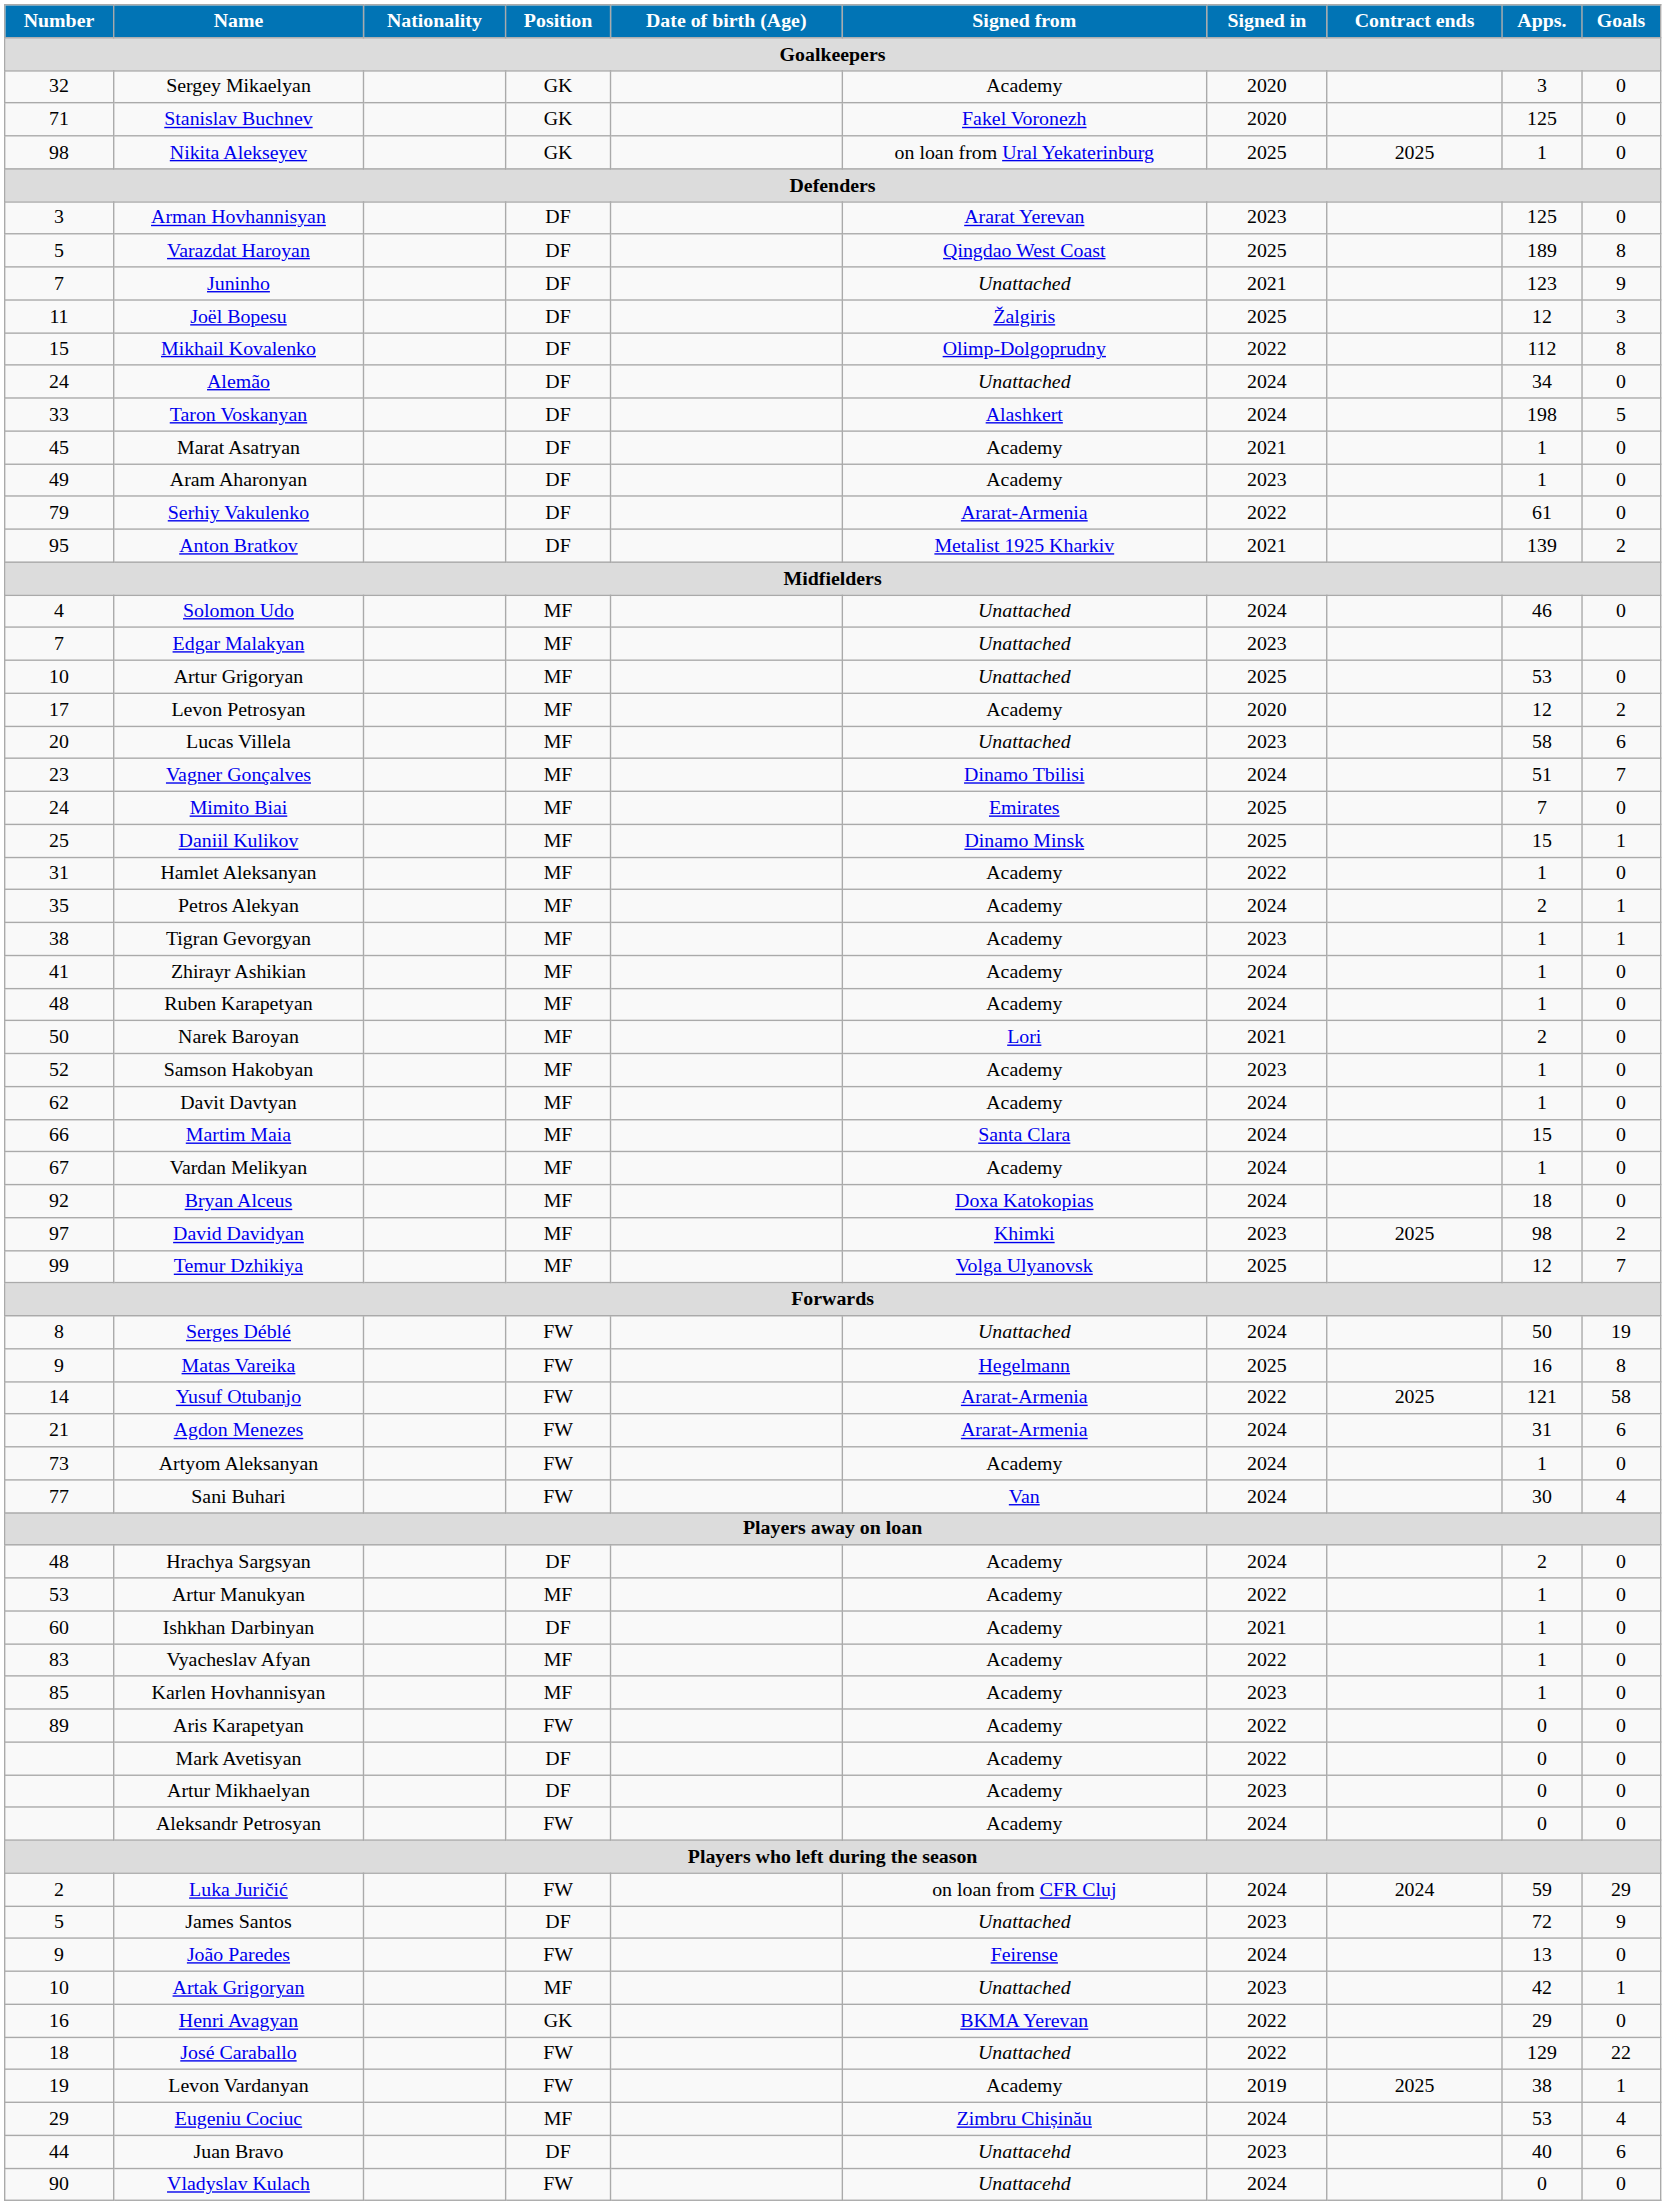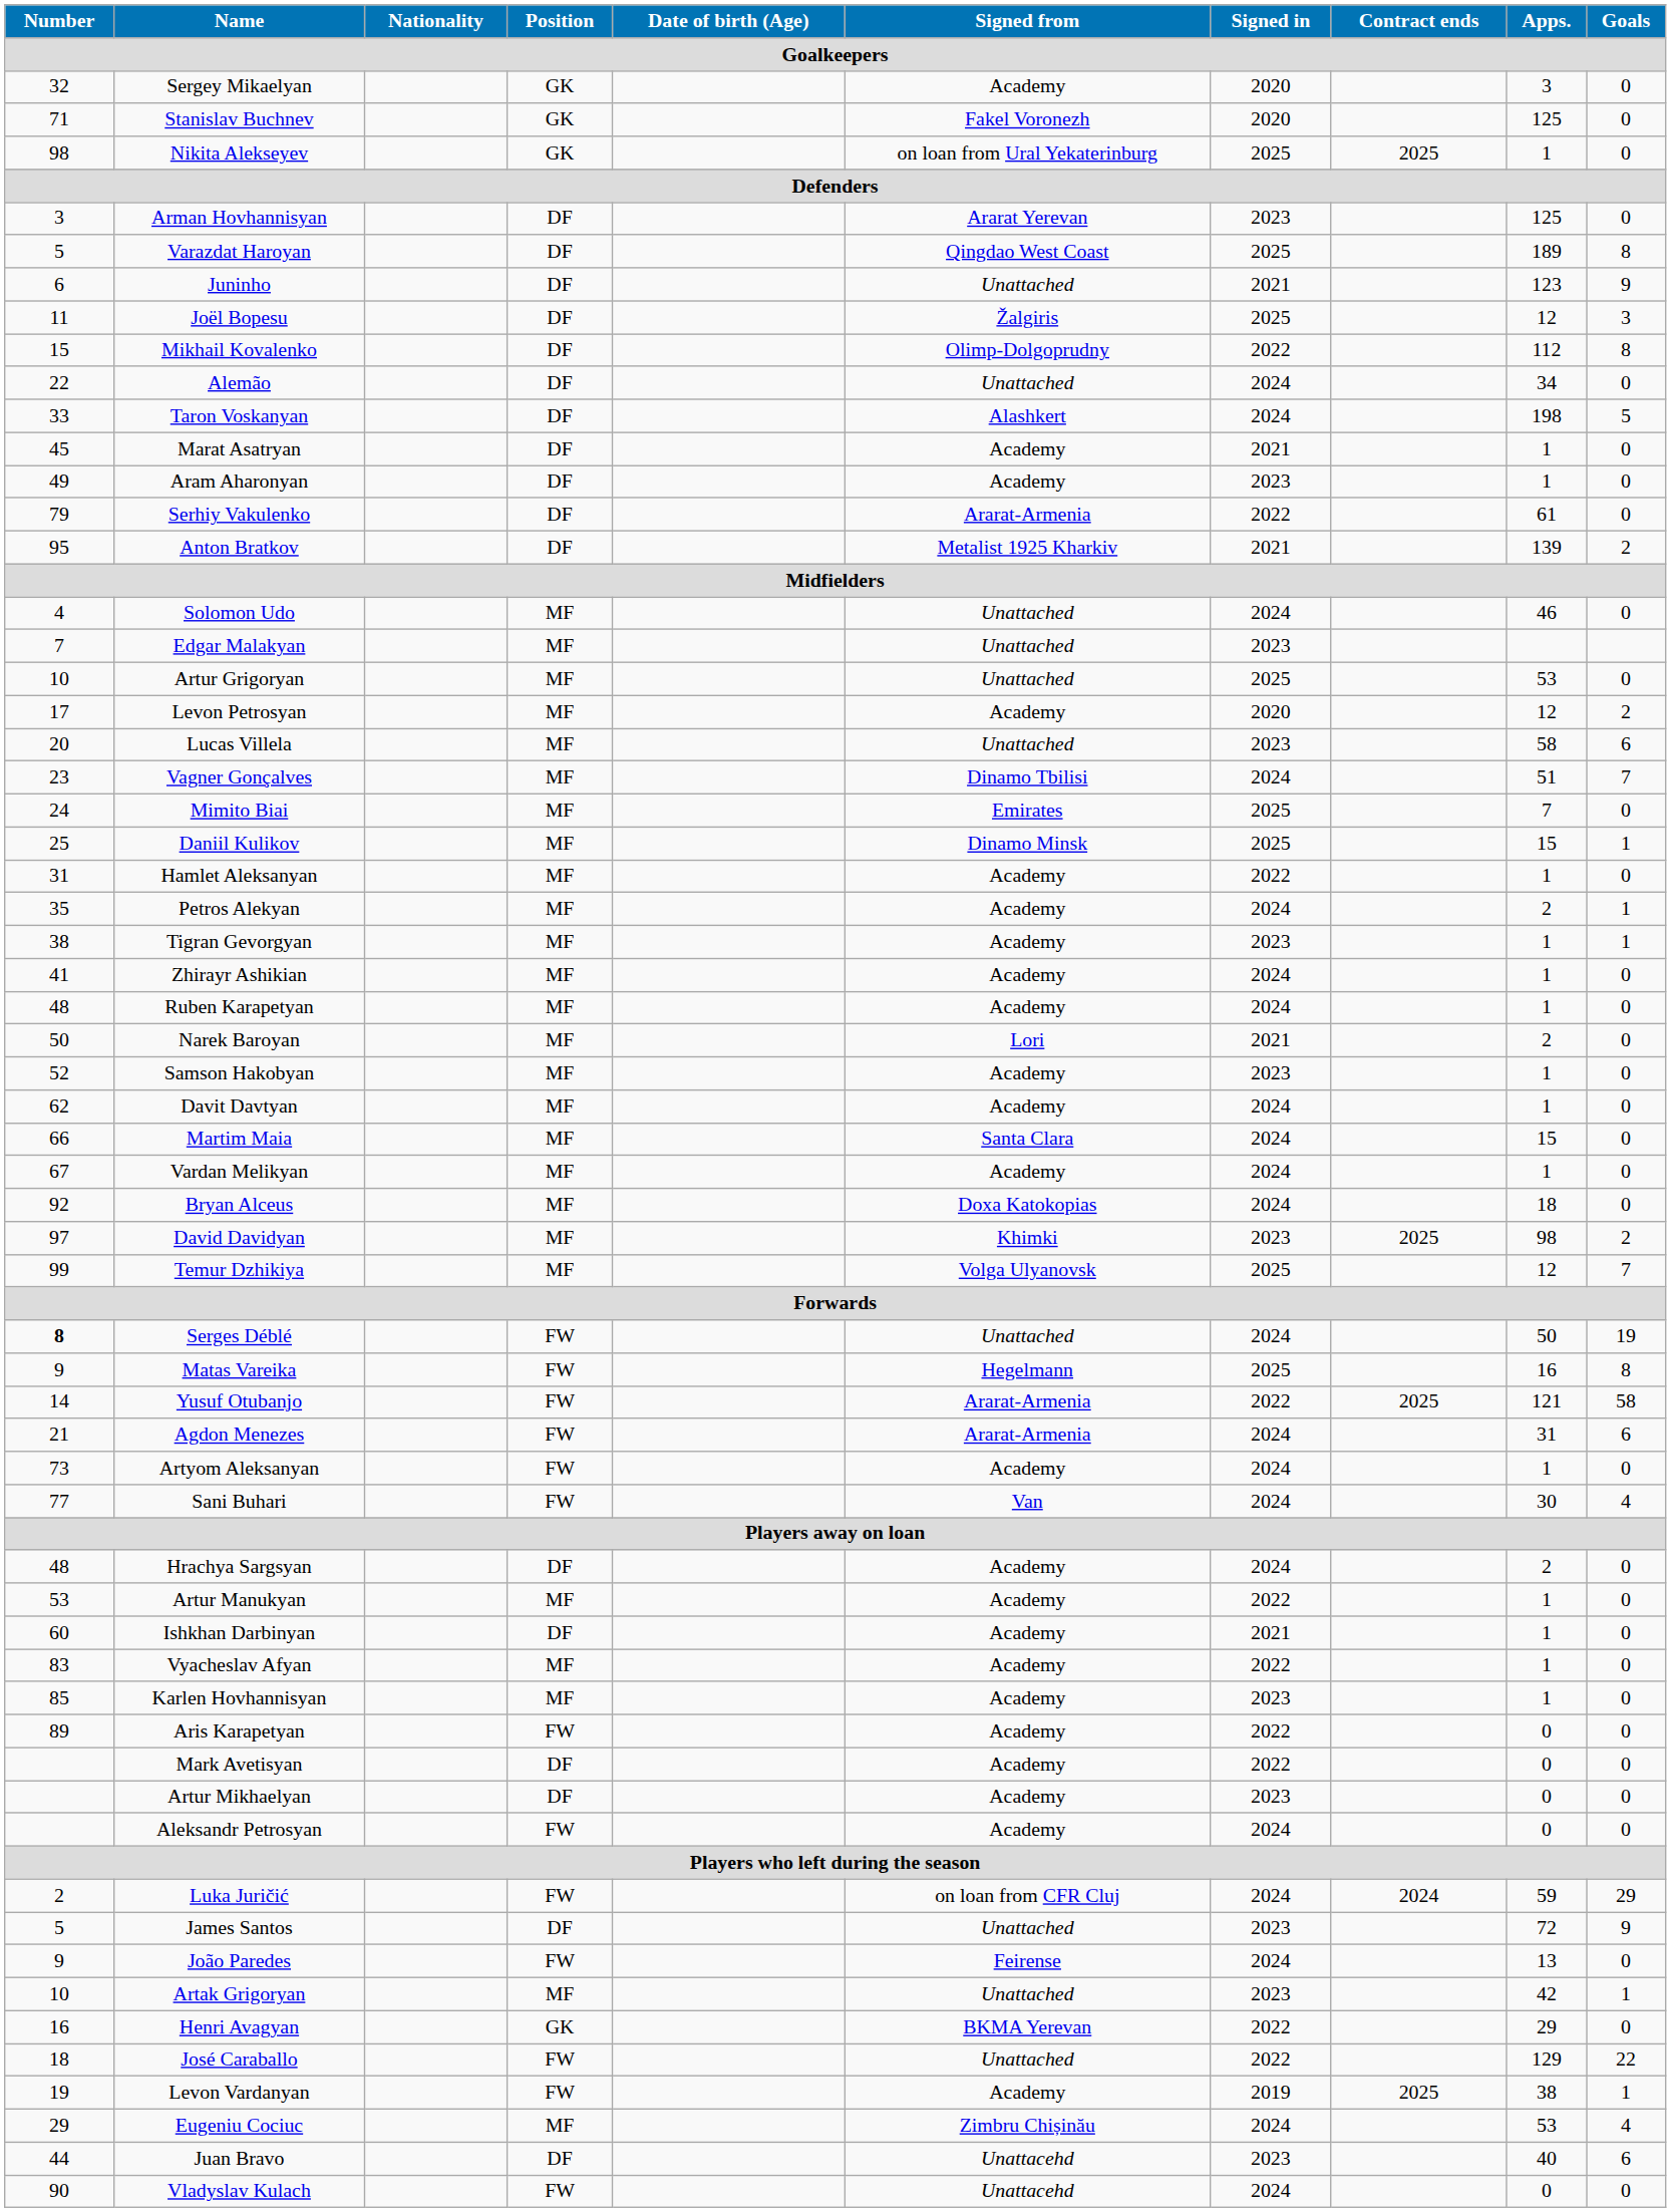Juninho | Number: 7 -> 6
Alemão | Number: 24 -> 22
Serges Déblé | Number: normal -> bold
